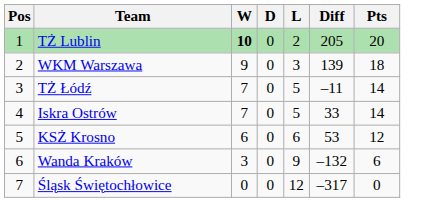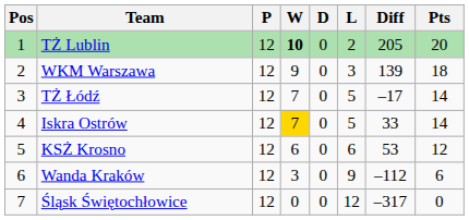+ column: P | 12 | 12 | 12 | 12 | 12 | 12 | 12
TŻ Łódź | Diff: –11 -> –17
Iskra Ostrów | W: no background -> gold background
Wanda Kraków | Diff: –132 -> –112
